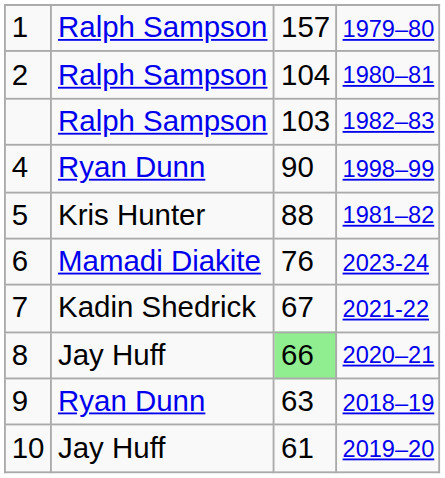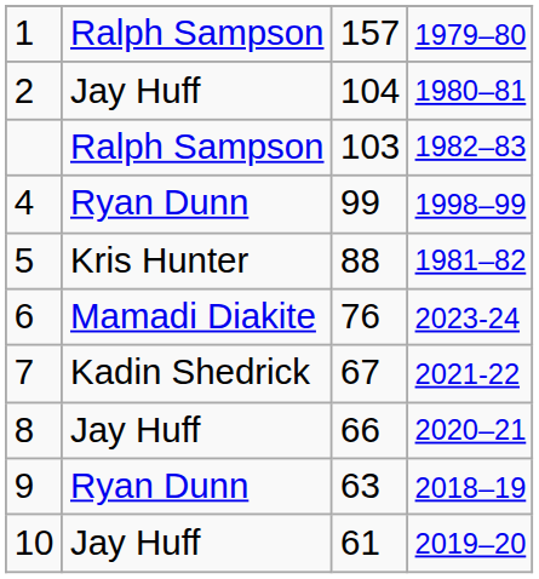2 | column 2: Ralph Sampson -> Jay Huff
4 | column 3: 90 -> 99
8 | column 3: lightgreen background -> no background
